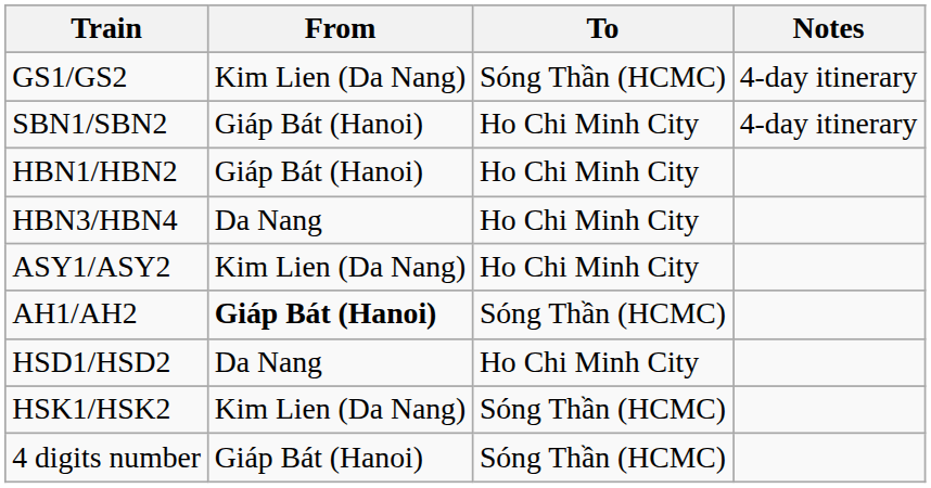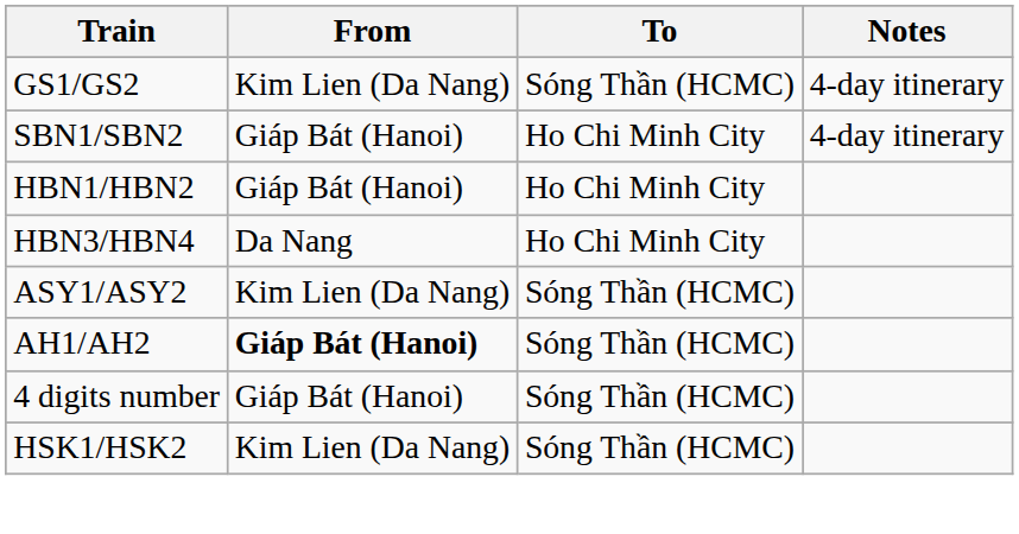ASY1/ASY2 | To: Ho Chi Minh City -> Sóng Thần (HCMC)
- row: HSD1/HSD2 | Da Nang | Ho Chi Minh City
rows swapped: HSK1/HSK2 <-> 4 digits number
